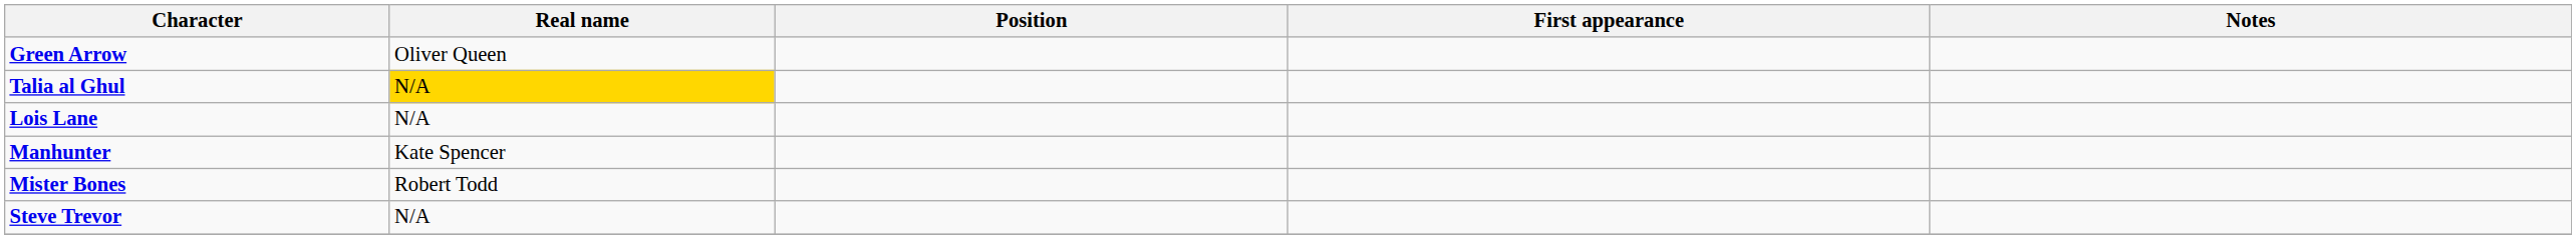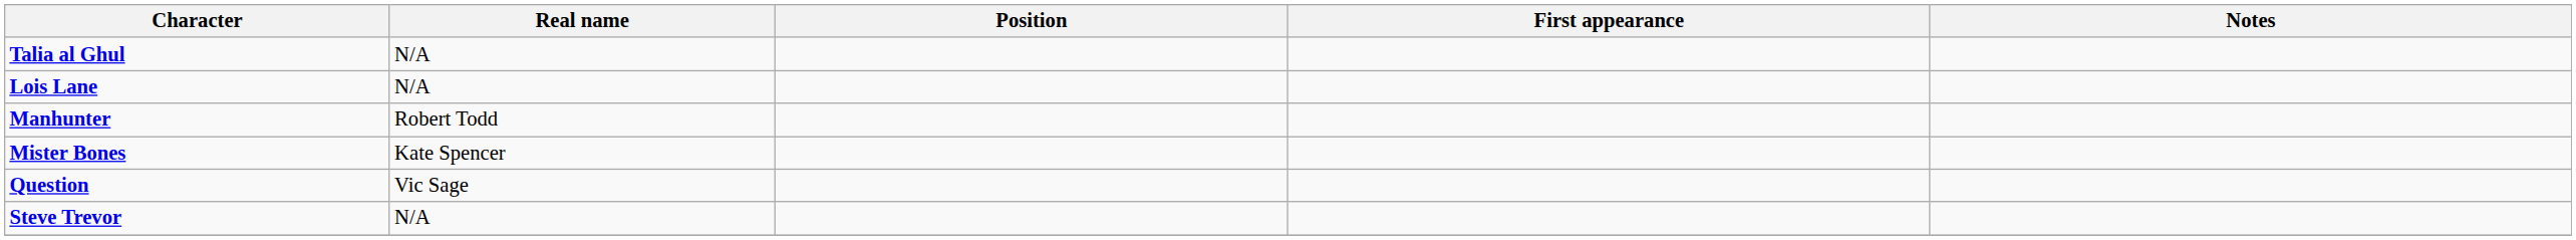- row: Green Arrow | Oliver Queen
Talia al Ghul | Real name: gold background -> no background
Manhunter | Real name: Kate Spencer -> Robert Todd
Mister Bones | Real name: Robert Todd -> Kate Spencer
+ row: Question | Vic Sage
